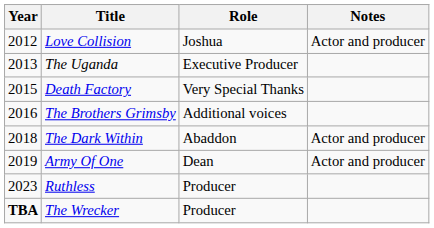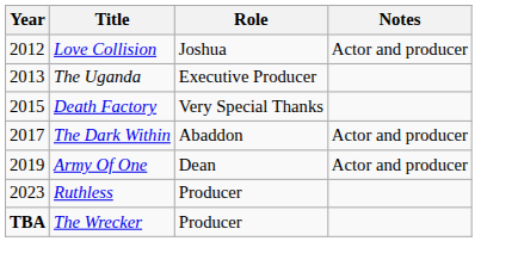- row: 2016 | The Brothers Grimsby | Additional voices
The Dark Within | Year: 2018 -> 2017
